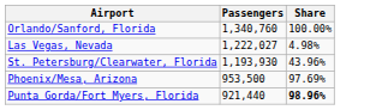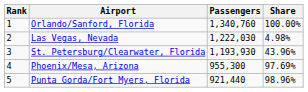+ column: Rank | 1 | 2 | 3 | 4 | 5
Las Vegas, Nevada | Passengers: 1,222,027 -> 1,222,030
Phoenix/Mesa, Arizona | Passengers: 953,500 -> 955,300
Punta Gorda/Fort Myers, Florida | Share: bold -> normal
